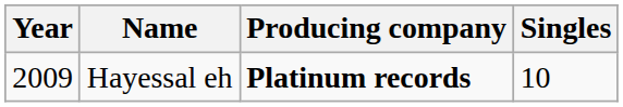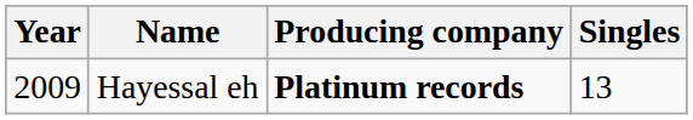Hayessal eh | Singles: 10 -> 13
